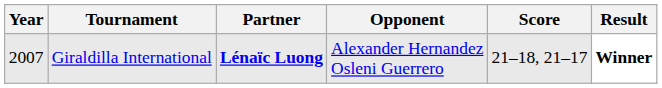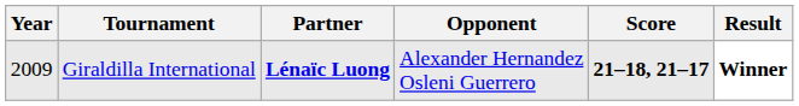Giraldilla International | Year: 2007 -> 2009
Giraldilla International | Score: normal -> bold
